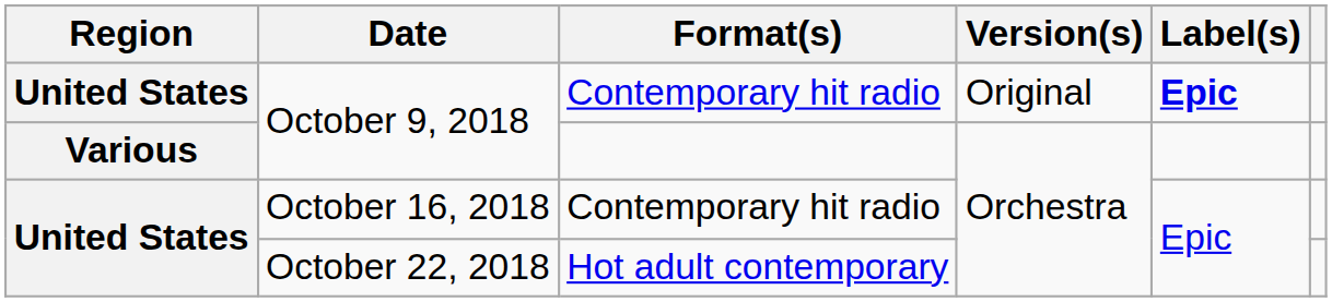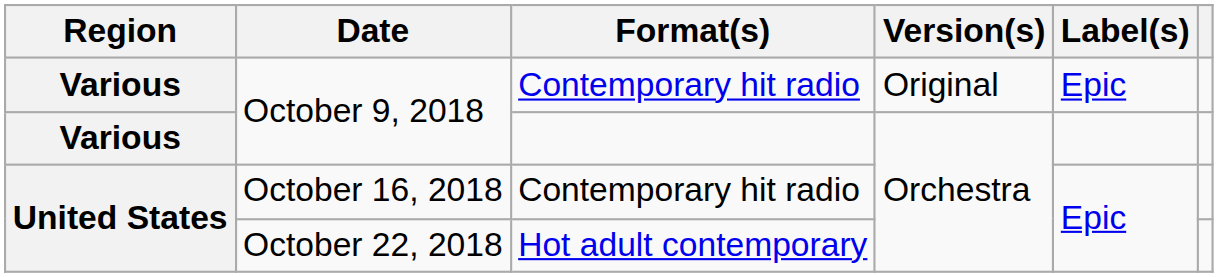October 9, 2018 / Contemporary hit radio | Region: United States -> Various
October 9, 2018 / Contemporary hit radio | Label(s): bold -> normal
